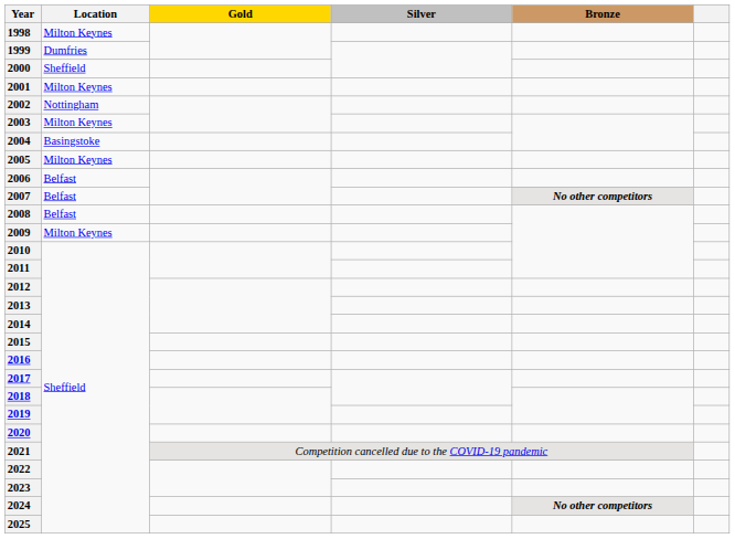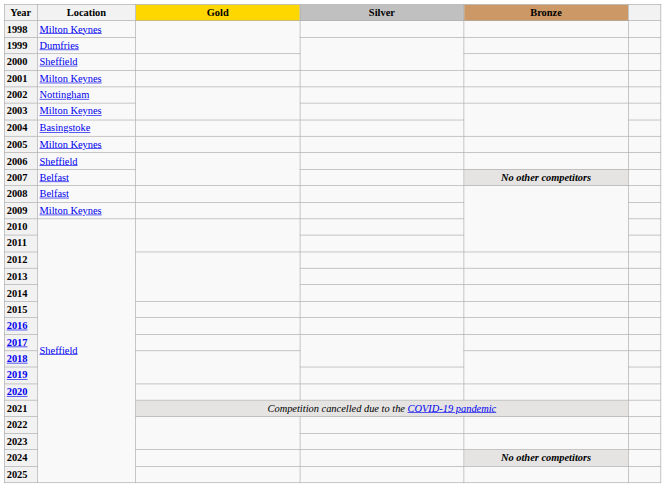2006 | Location: Belfast -> Sheffield
